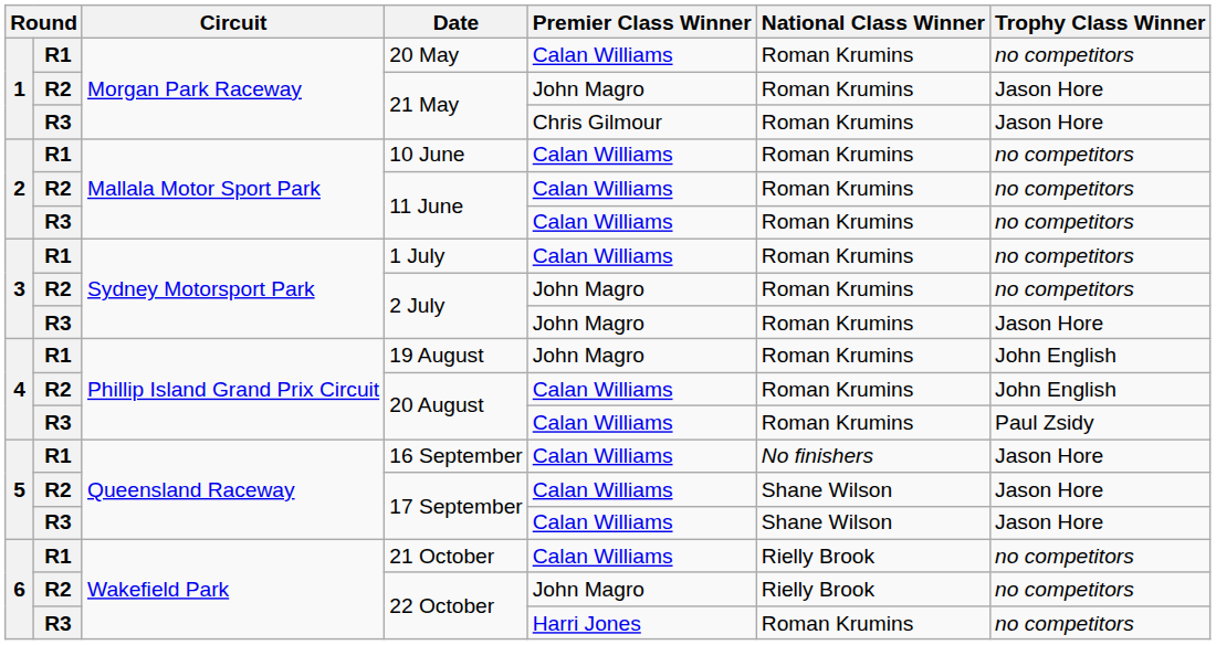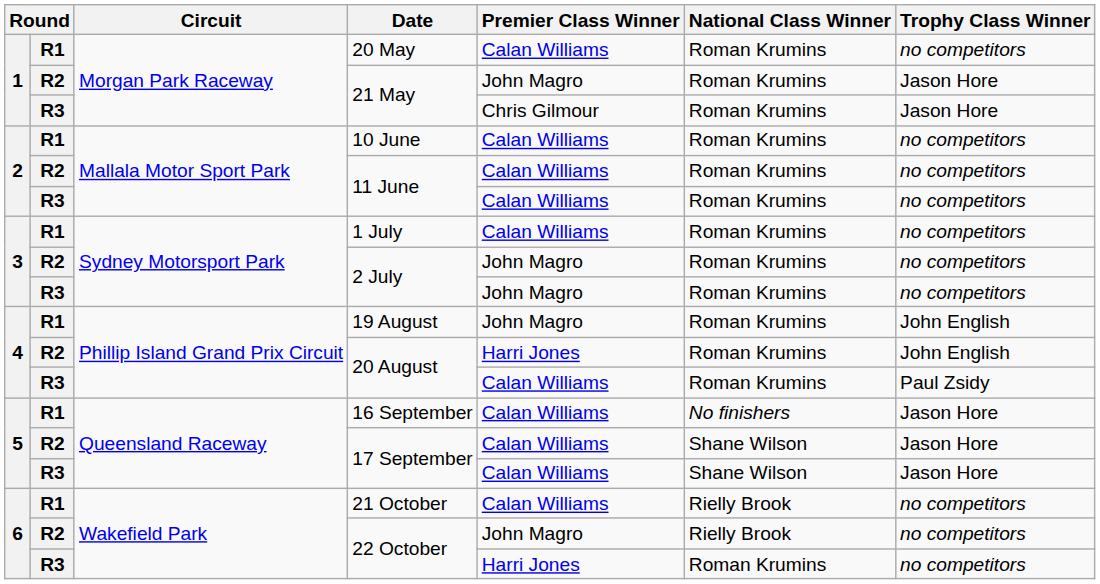R3 / 2 July | Trophy Class Winner: Jason Hore -> no competitors
R2 / 20 August | Premier Class Winner: Calan Williams -> Harri Jones
